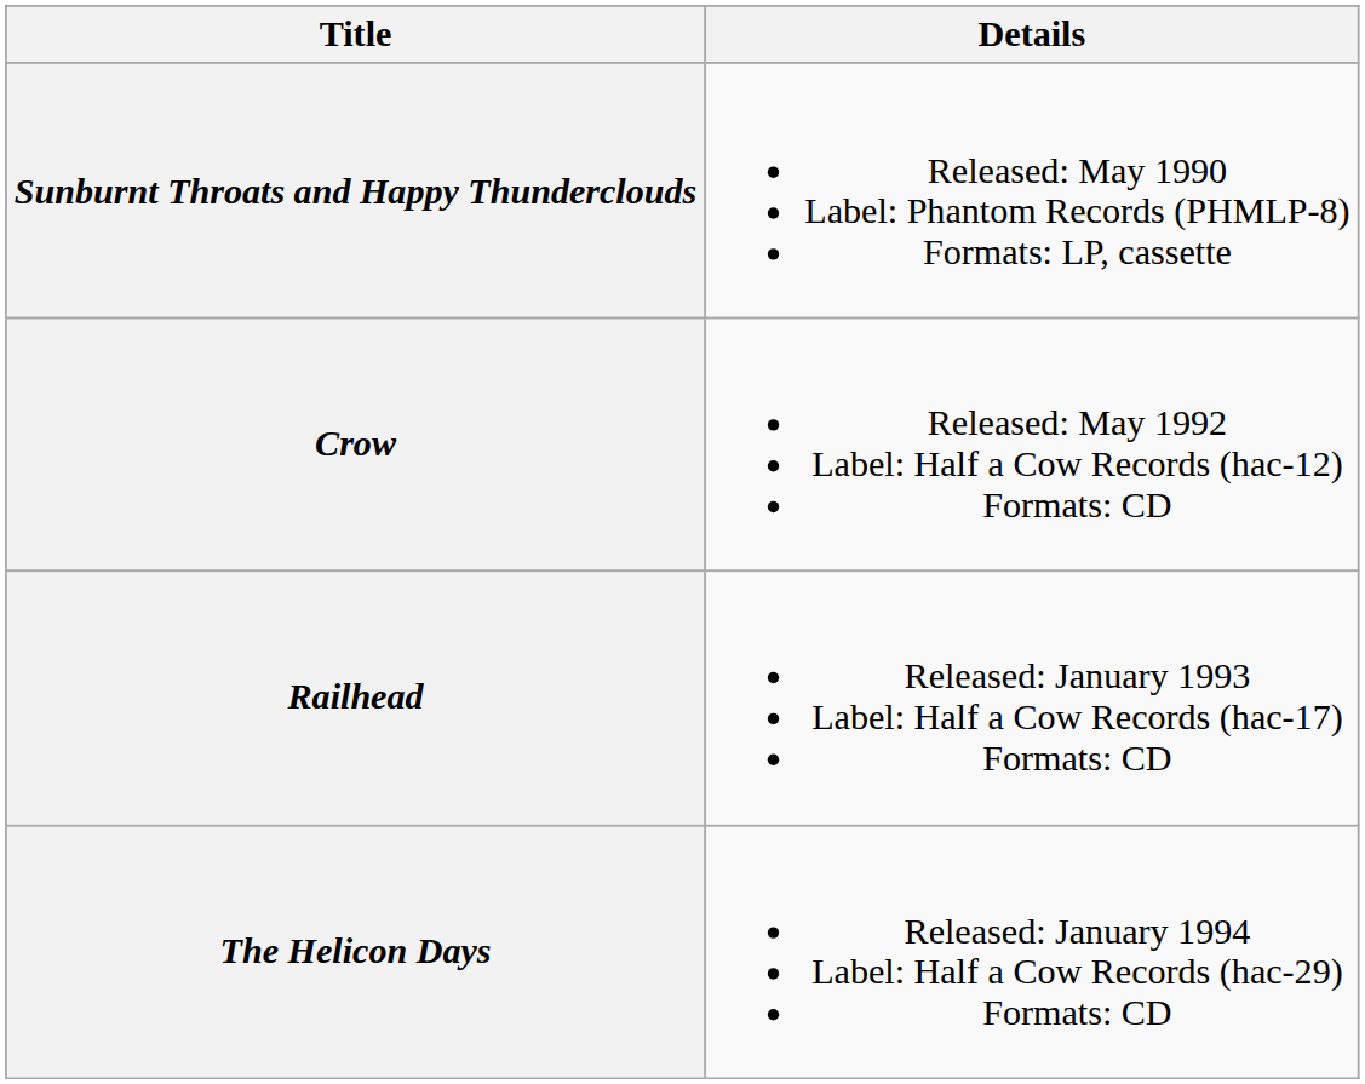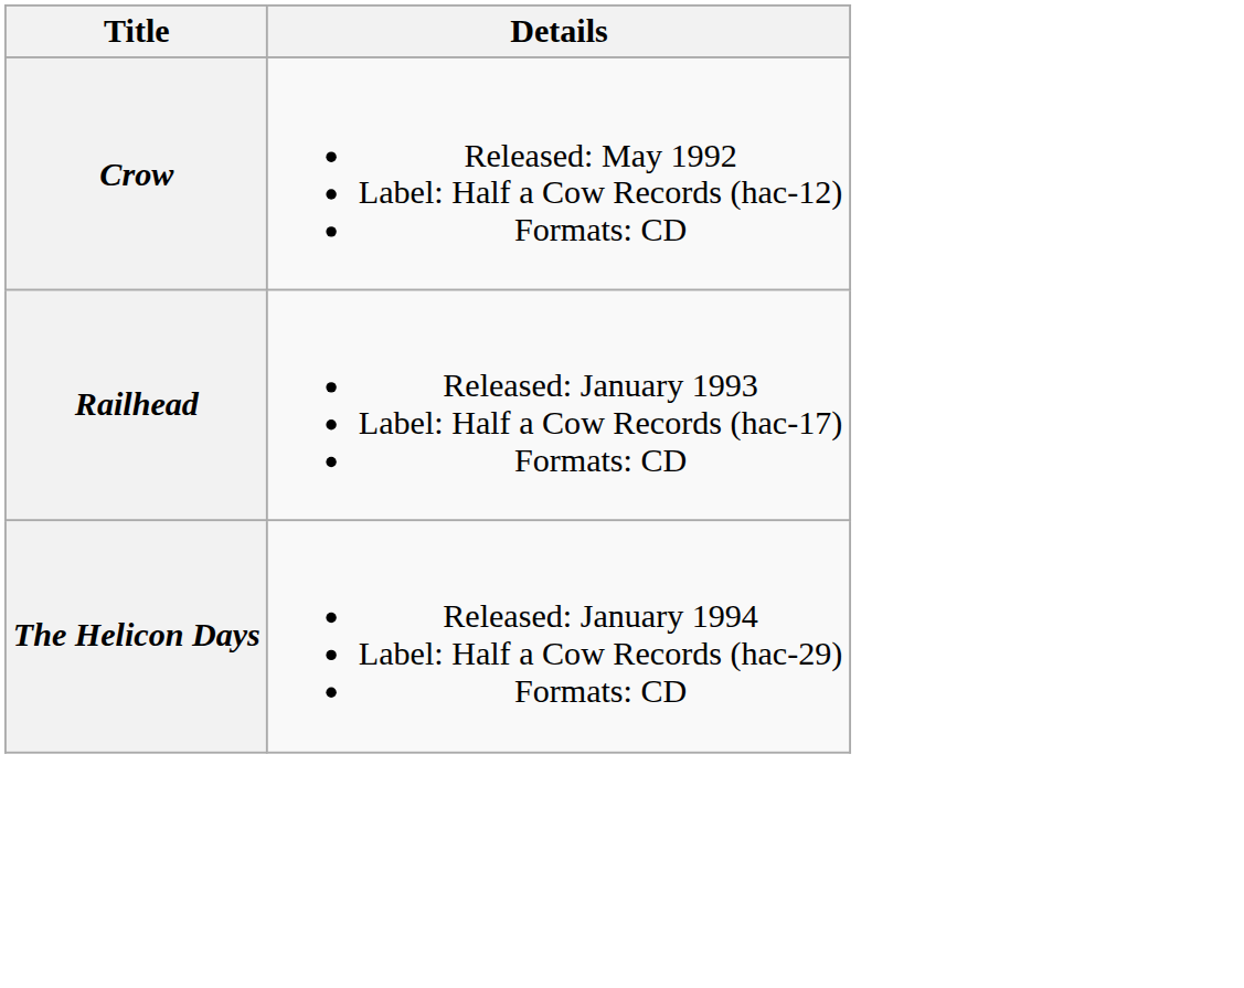- row: Sunburnt Throats and Happy Thunderclouds | Released: May 1990 Label: Phantom Records (PHMLP-8) Formats: LP, cassette
